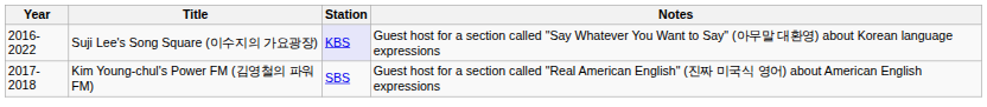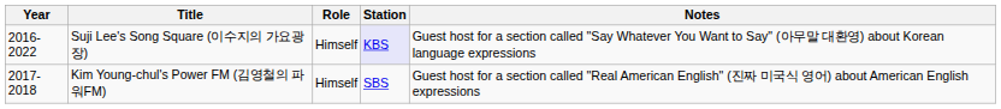+ column: Role | Himself | Himself
